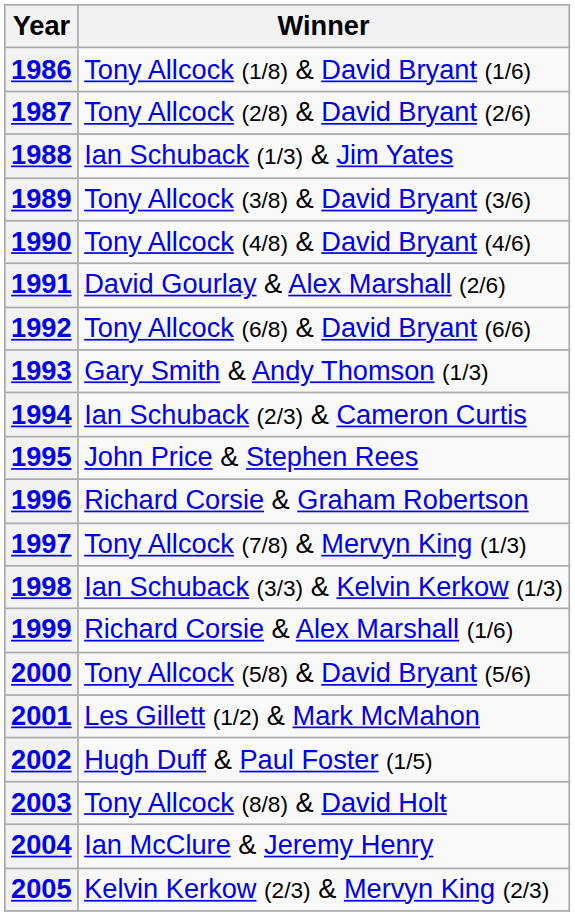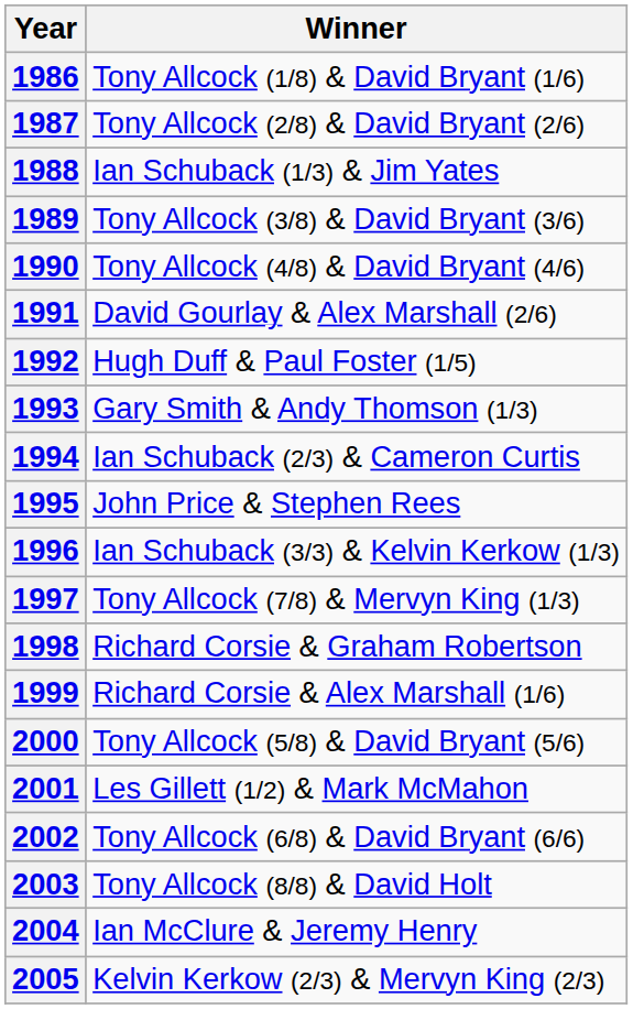1992 | Winner: Tony Allcock (6/8) & David Bryant (6/6) -> Hugh Duff & Paul Foster (1/5)
1996 | Winner: Richard Corsie & Graham Robertson -> Ian Schuback (3/3) & Kelvin Kerkow (1/3)
1998 | Winner: Ian Schuback (3/3) & Kelvin Kerkow (1/3) -> Richard Corsie & Graham Robertson
2002 | Winner: Hugh Duff & Paul Foster (1/5) -> Tony Allcock (6/8) & David Bryant (6/6)
